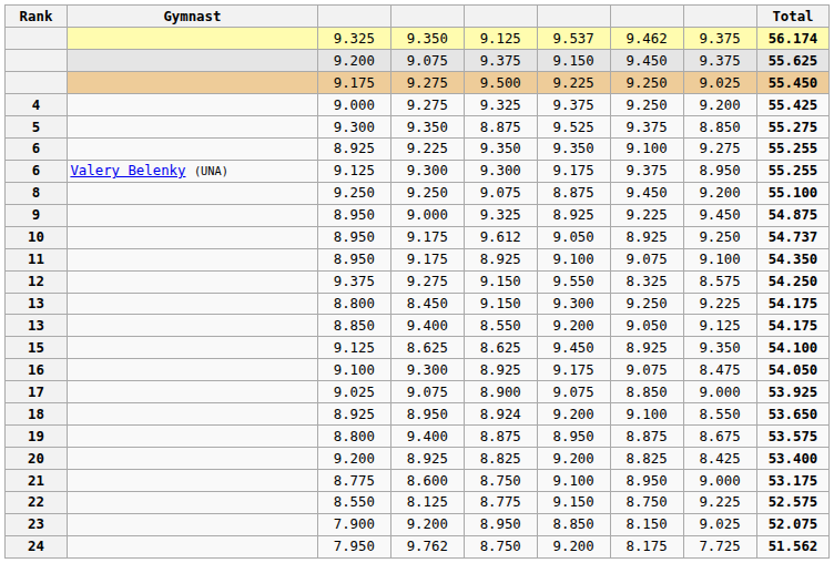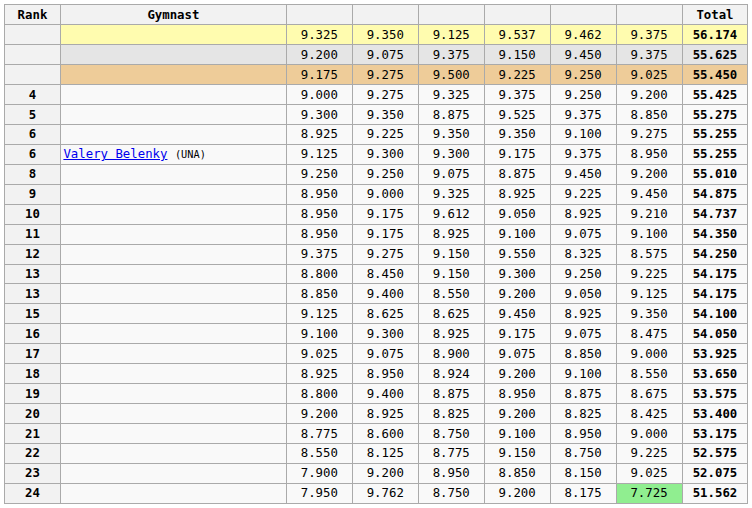8 | Total: 55.100 -> 55.010
10 | column 8: 9.250 -> 9.210
24 | column 8: no background -> lightgreen background
